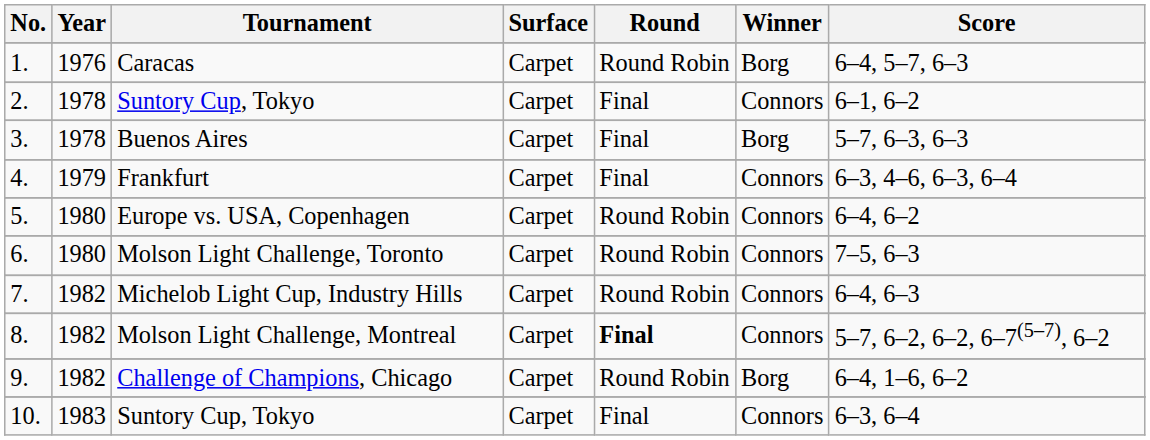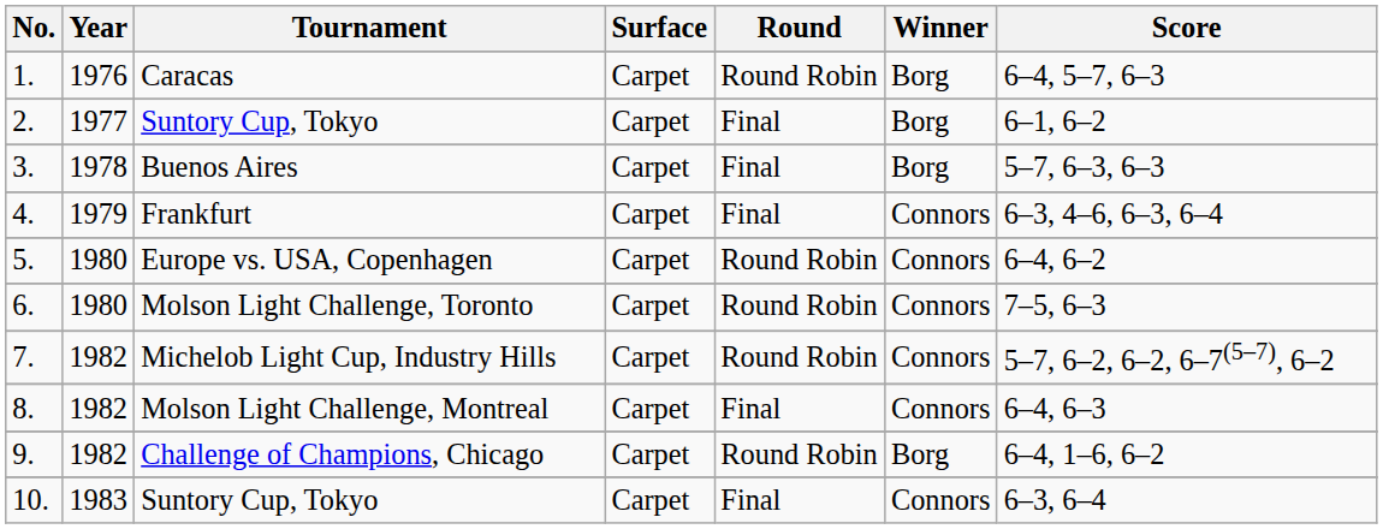2. / Suntory Cup, Tokyo | Year: 1978 -> 1977
2. / Suntory Cup, Tokyo | Winner: Connors -> Borg
Michelob Light Cup, Industry Hills | Score: 6–4, 6–3 -> 5–7, 6–2, 6–2, 6–7(5–7), 6–2
Molson Light Challenge, Montreal | Round: bold -> normal
Molson Light Challenge, Montreal | Score: 5–7, 6–2, 6–2, 6–7(5–7), 6–2 -> 6–4, 6–3
